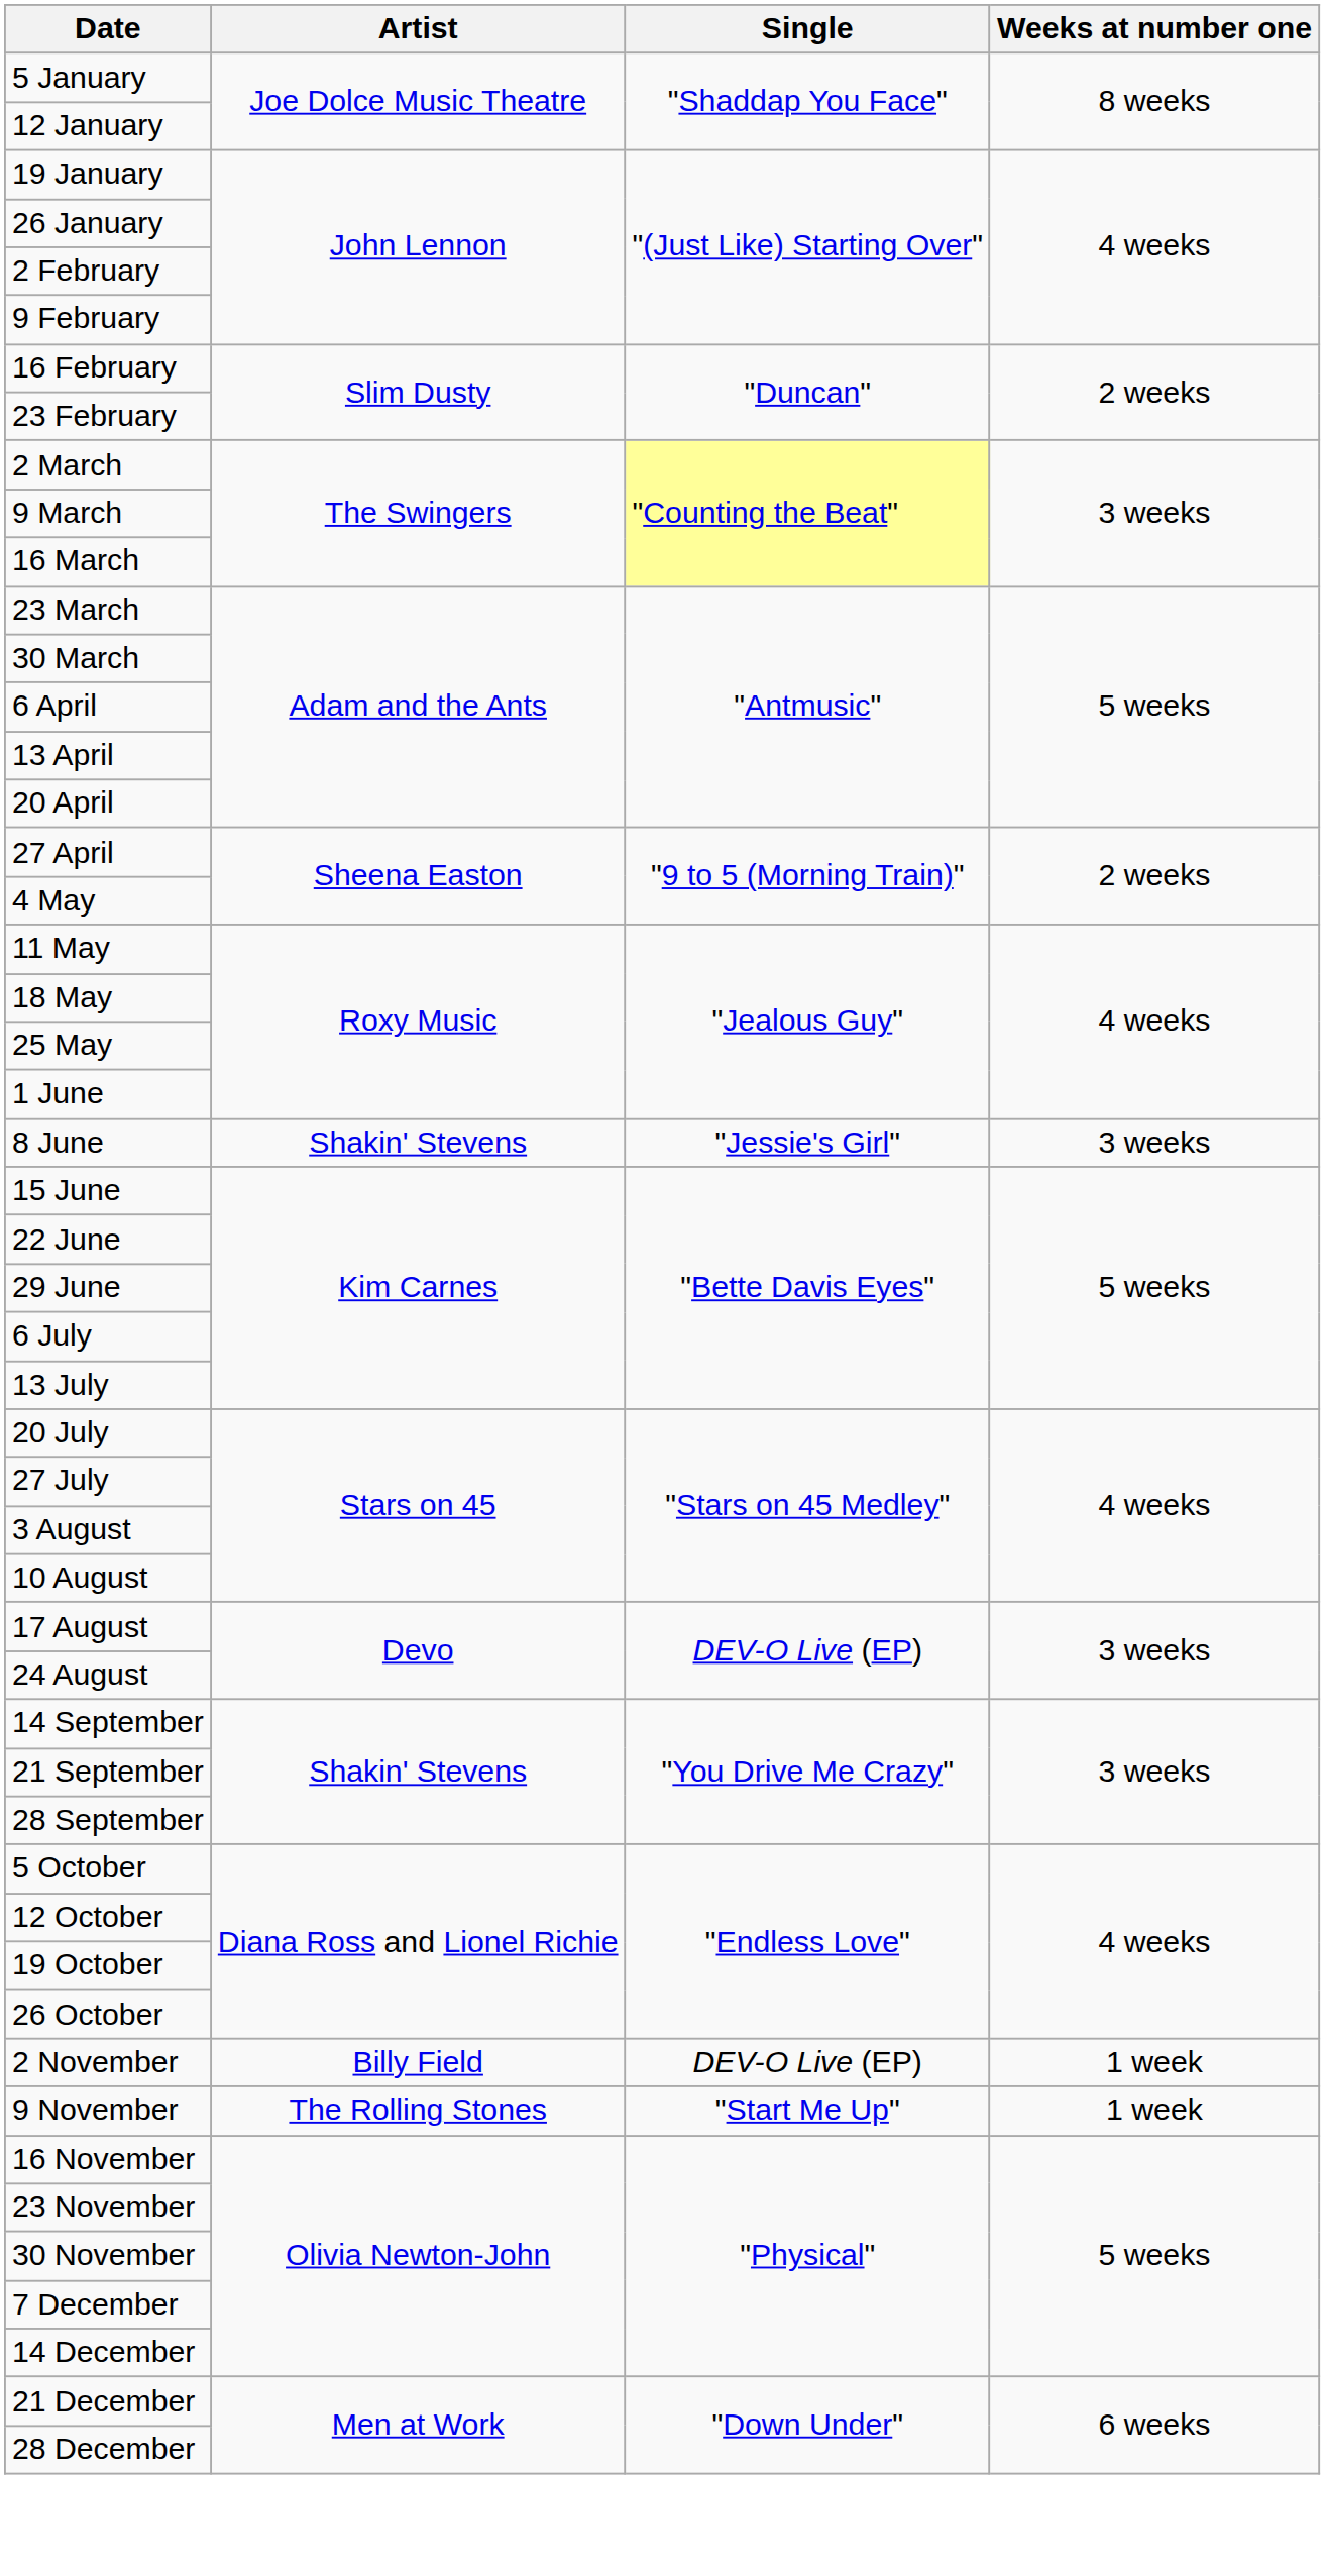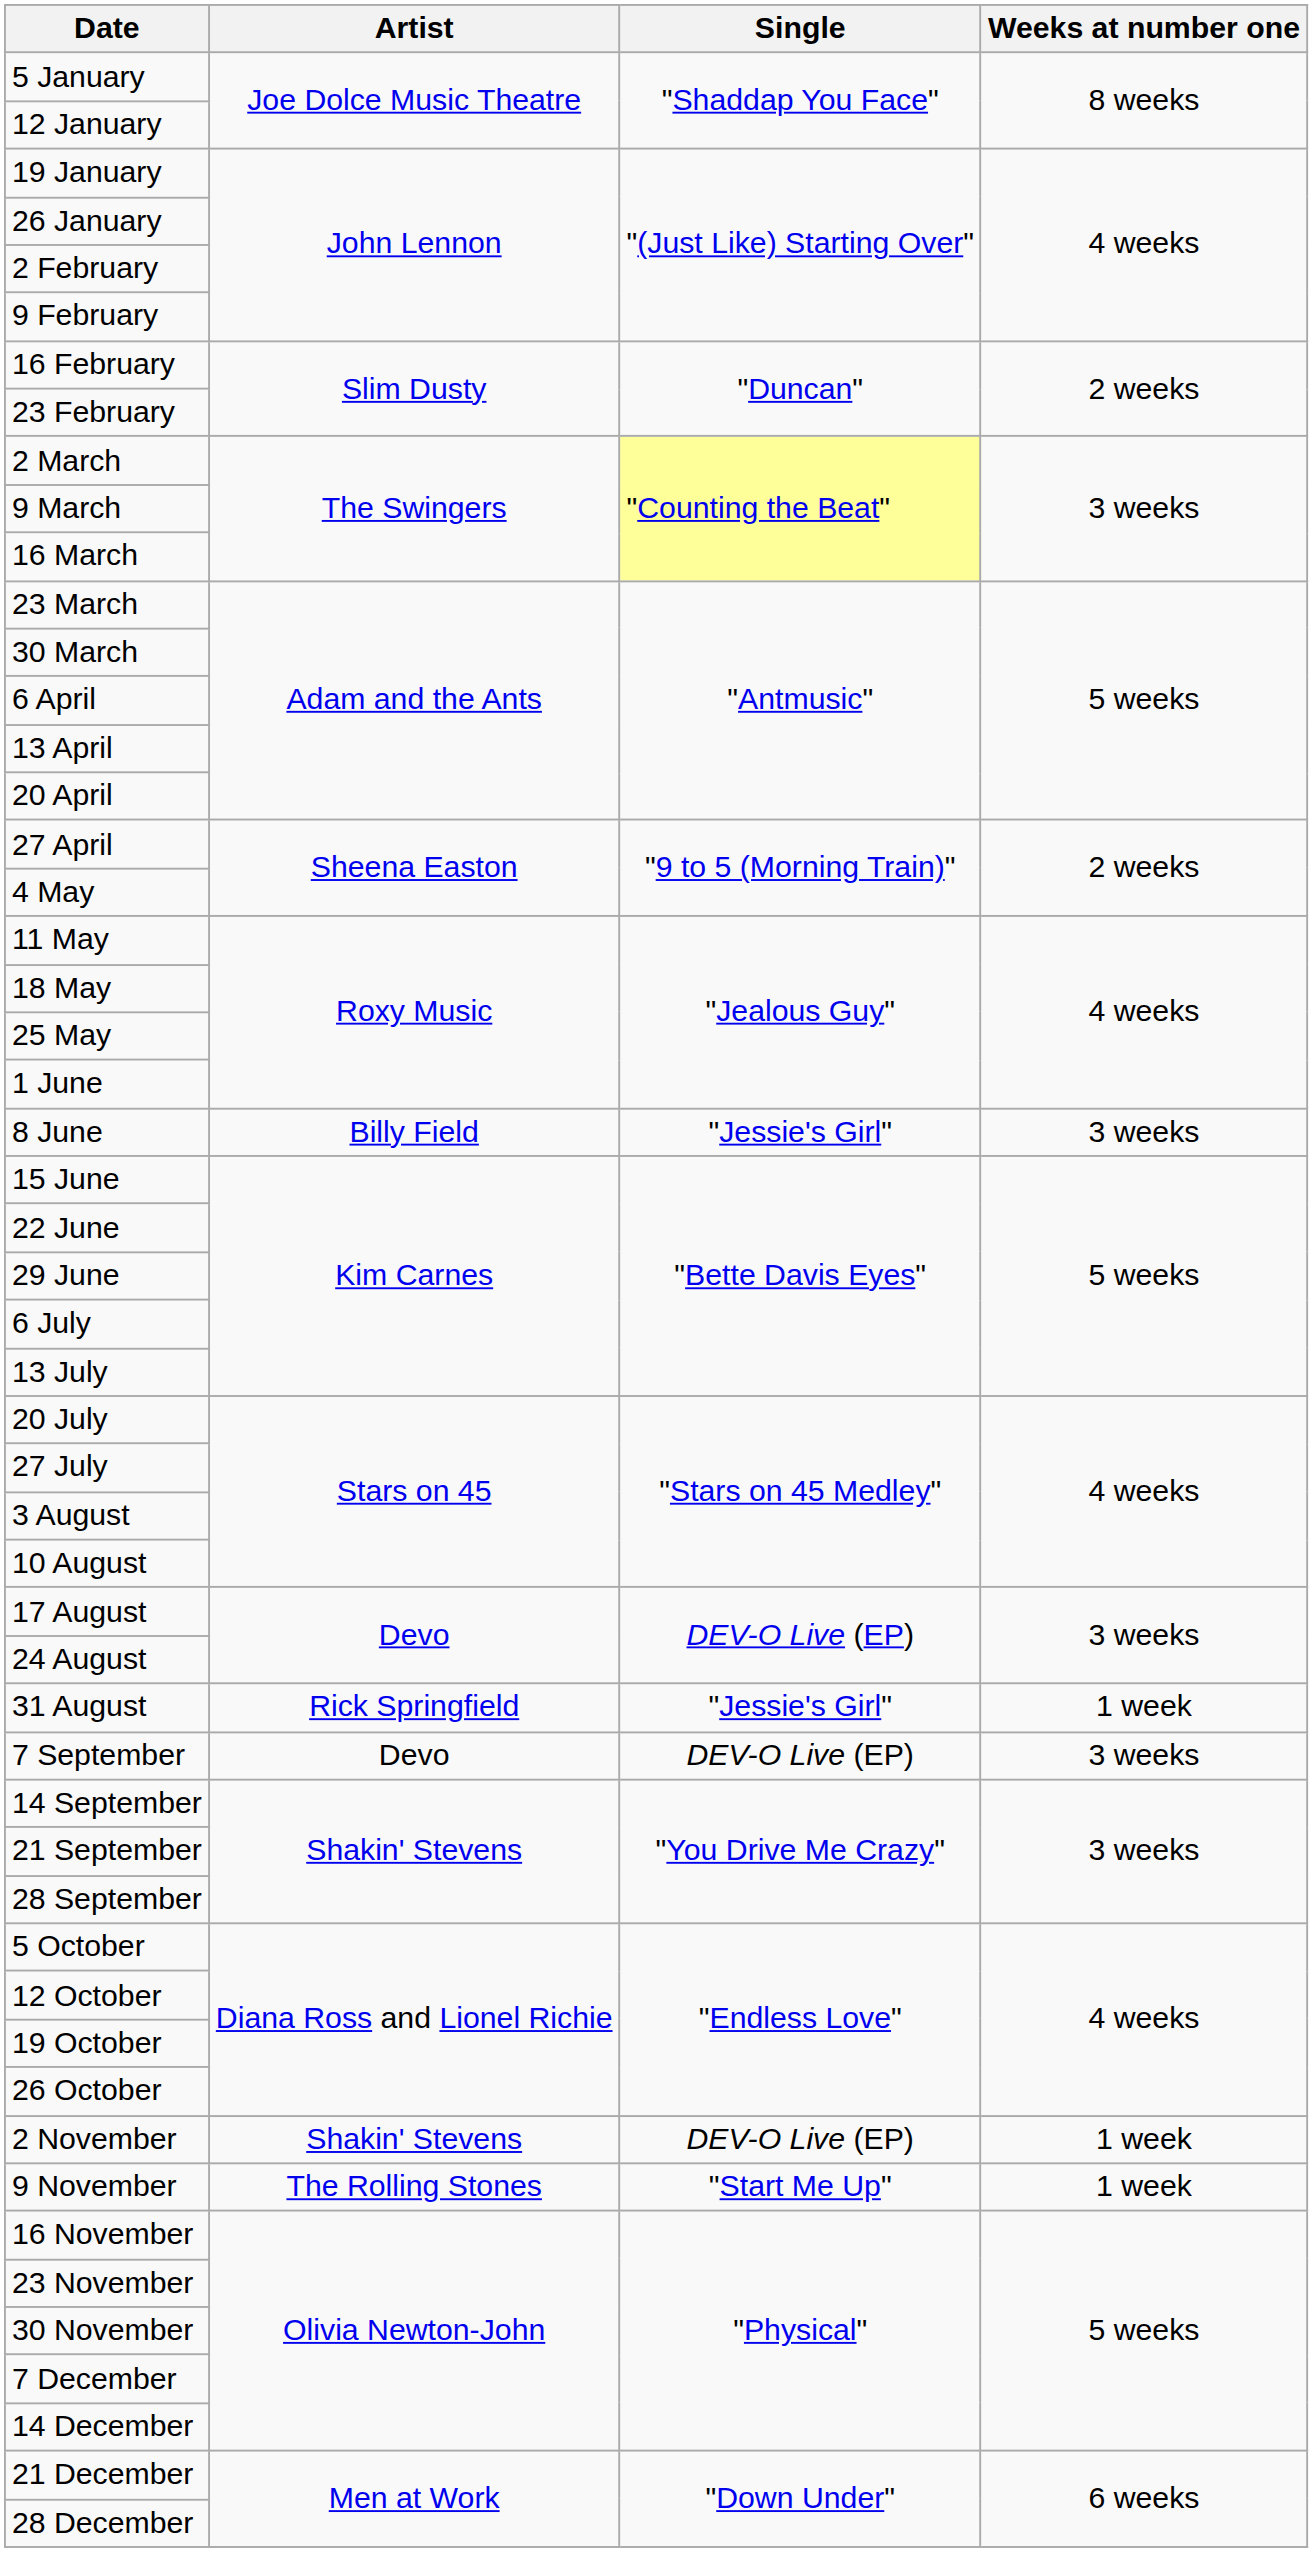8 June | Artist: Shakin' Stevens -> Billy Field
+ row: 31 August | Rick Springfield | "Jessie's Girl" | 1 week
+ row: 7 September | Devo | DEV-O Live (EP) | 3 weeks
2 November | Artist: Billy Field -> Shakin' Stevens
